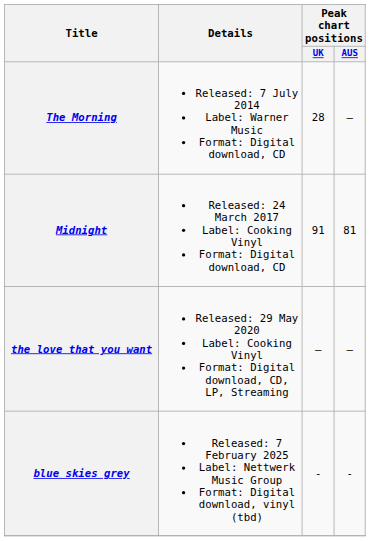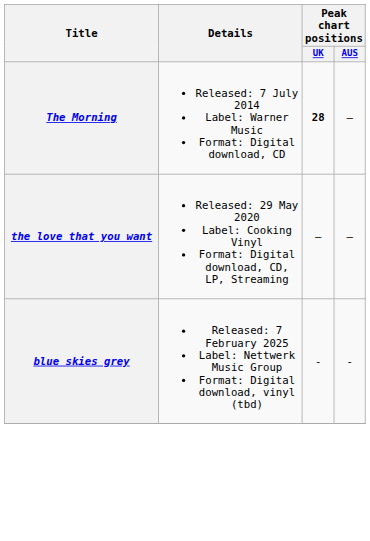The Morning | Peak chart positions / UK: normal -> bold
- row: Midnight | Released: 24 March 2017 Label: Cooking Vinyl Format: Digital download, CD | 91 | 81
